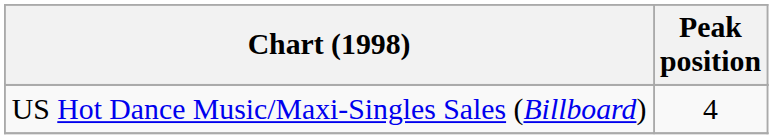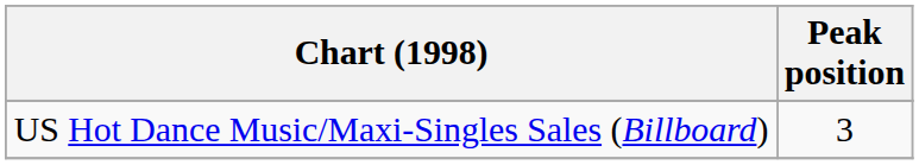US Hot Dance Music/Maxi-Singles Sales (Billboard) | Peak position: 4 -> 3
